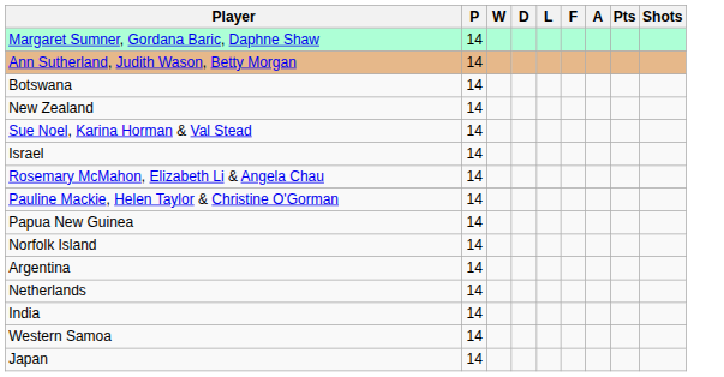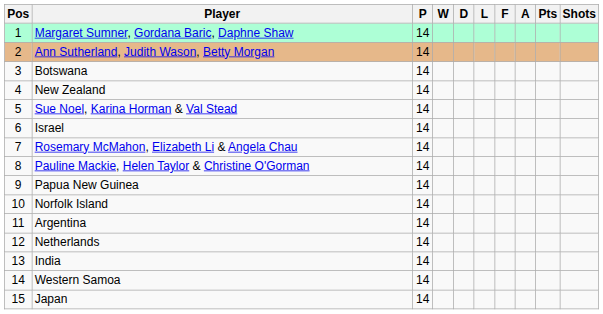+ column: Pos | 1 | 2 | 3 | 4 | 5 | 6 | 7 | 8 | 9 | 10 | 11 | 12 | 13 | 14 | 15
